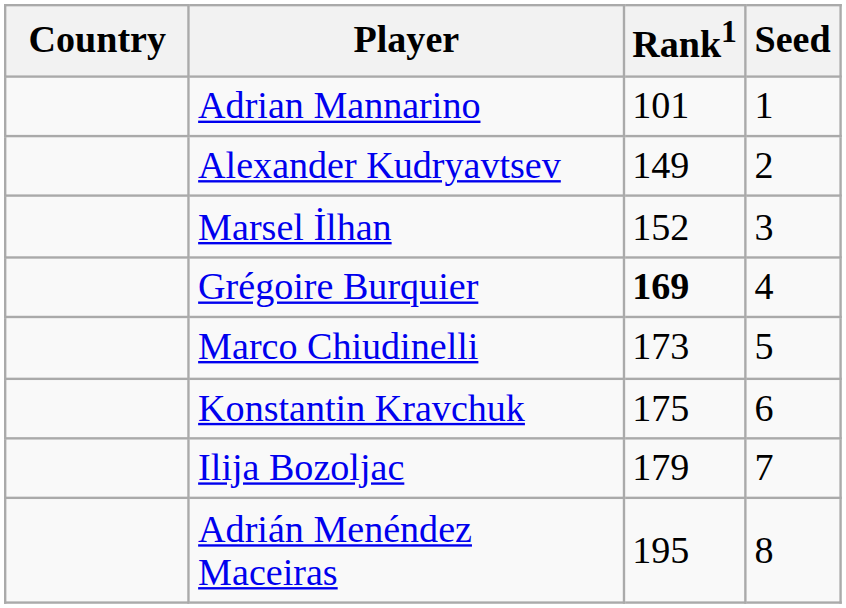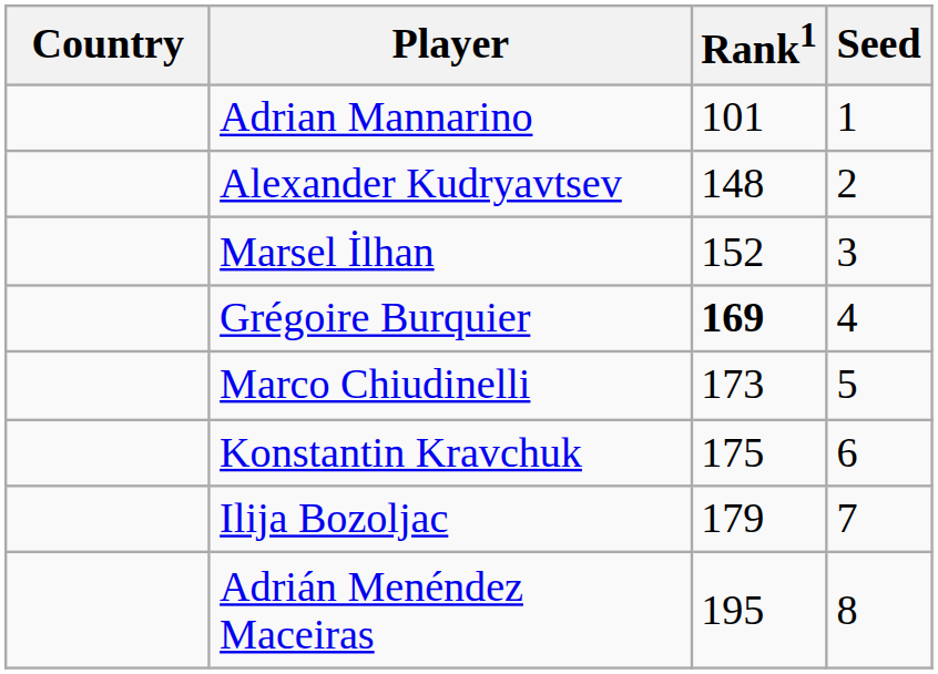Alexander Kudryavtsev | Rank1: 149 -> 148
